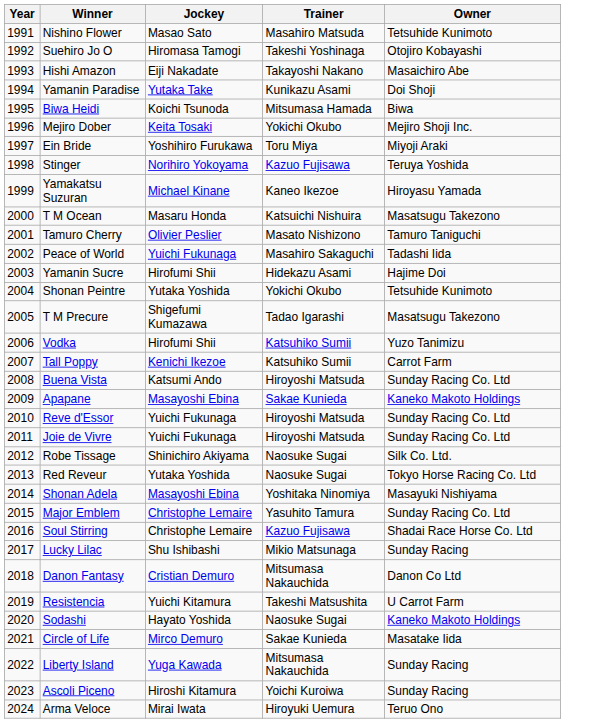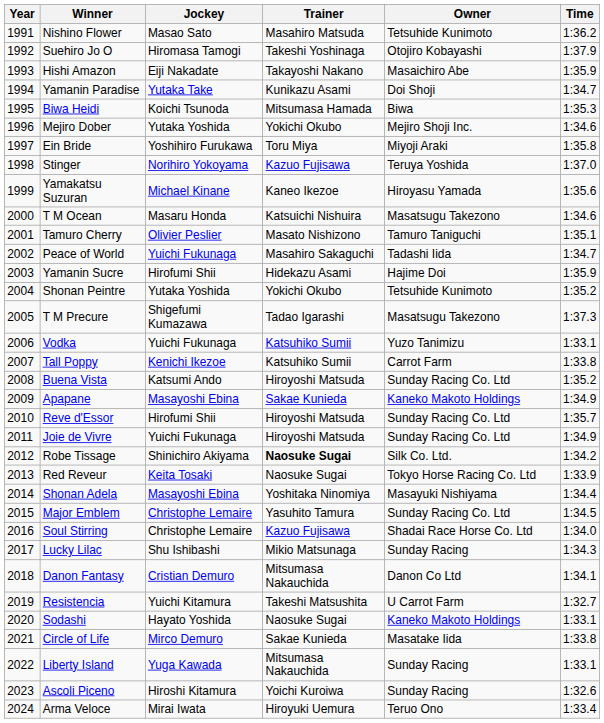+ column: Time | 1:36.2 | 1:37.9 | 1:35.9 | 1:34.7 | 1:35.3 | 1:34.6 | 1:35.8 | 1:37.0 | 1:35.6 | 1:34.6 | 1:35.1 | 1:34.7 | 1:35.9 | 1:35.2 | 1:37.3 | 1:33.1 | 1:33.8 | 1:35.2 | 1:34.9 | 1:35.7 | 1:34.9 | 1:34.2 | 1:33.9 | 1:34.4 | 1:34.5 | 1:34.0 | 1:34.3 | 1:34.1 | 1:32.7 | 1:33.1 | 1:33.8 | 1:33.1 | 1:32.6 | 1:33.4
Mejiro Dober | Jockey: Keita Tosaki -> Yutaka Yoshida
Vodka | Jockey: Hirofumi Shii -> Yuichi Fukunaga
Reve d'Essor | Jockey: Yuichi Fukunaga -> Hirofumi Shii
Robe Tissage | Trainer: normal -> bold
Red Reveur | Jockey: Yutaka Yoshida -> Keita Tosaki
